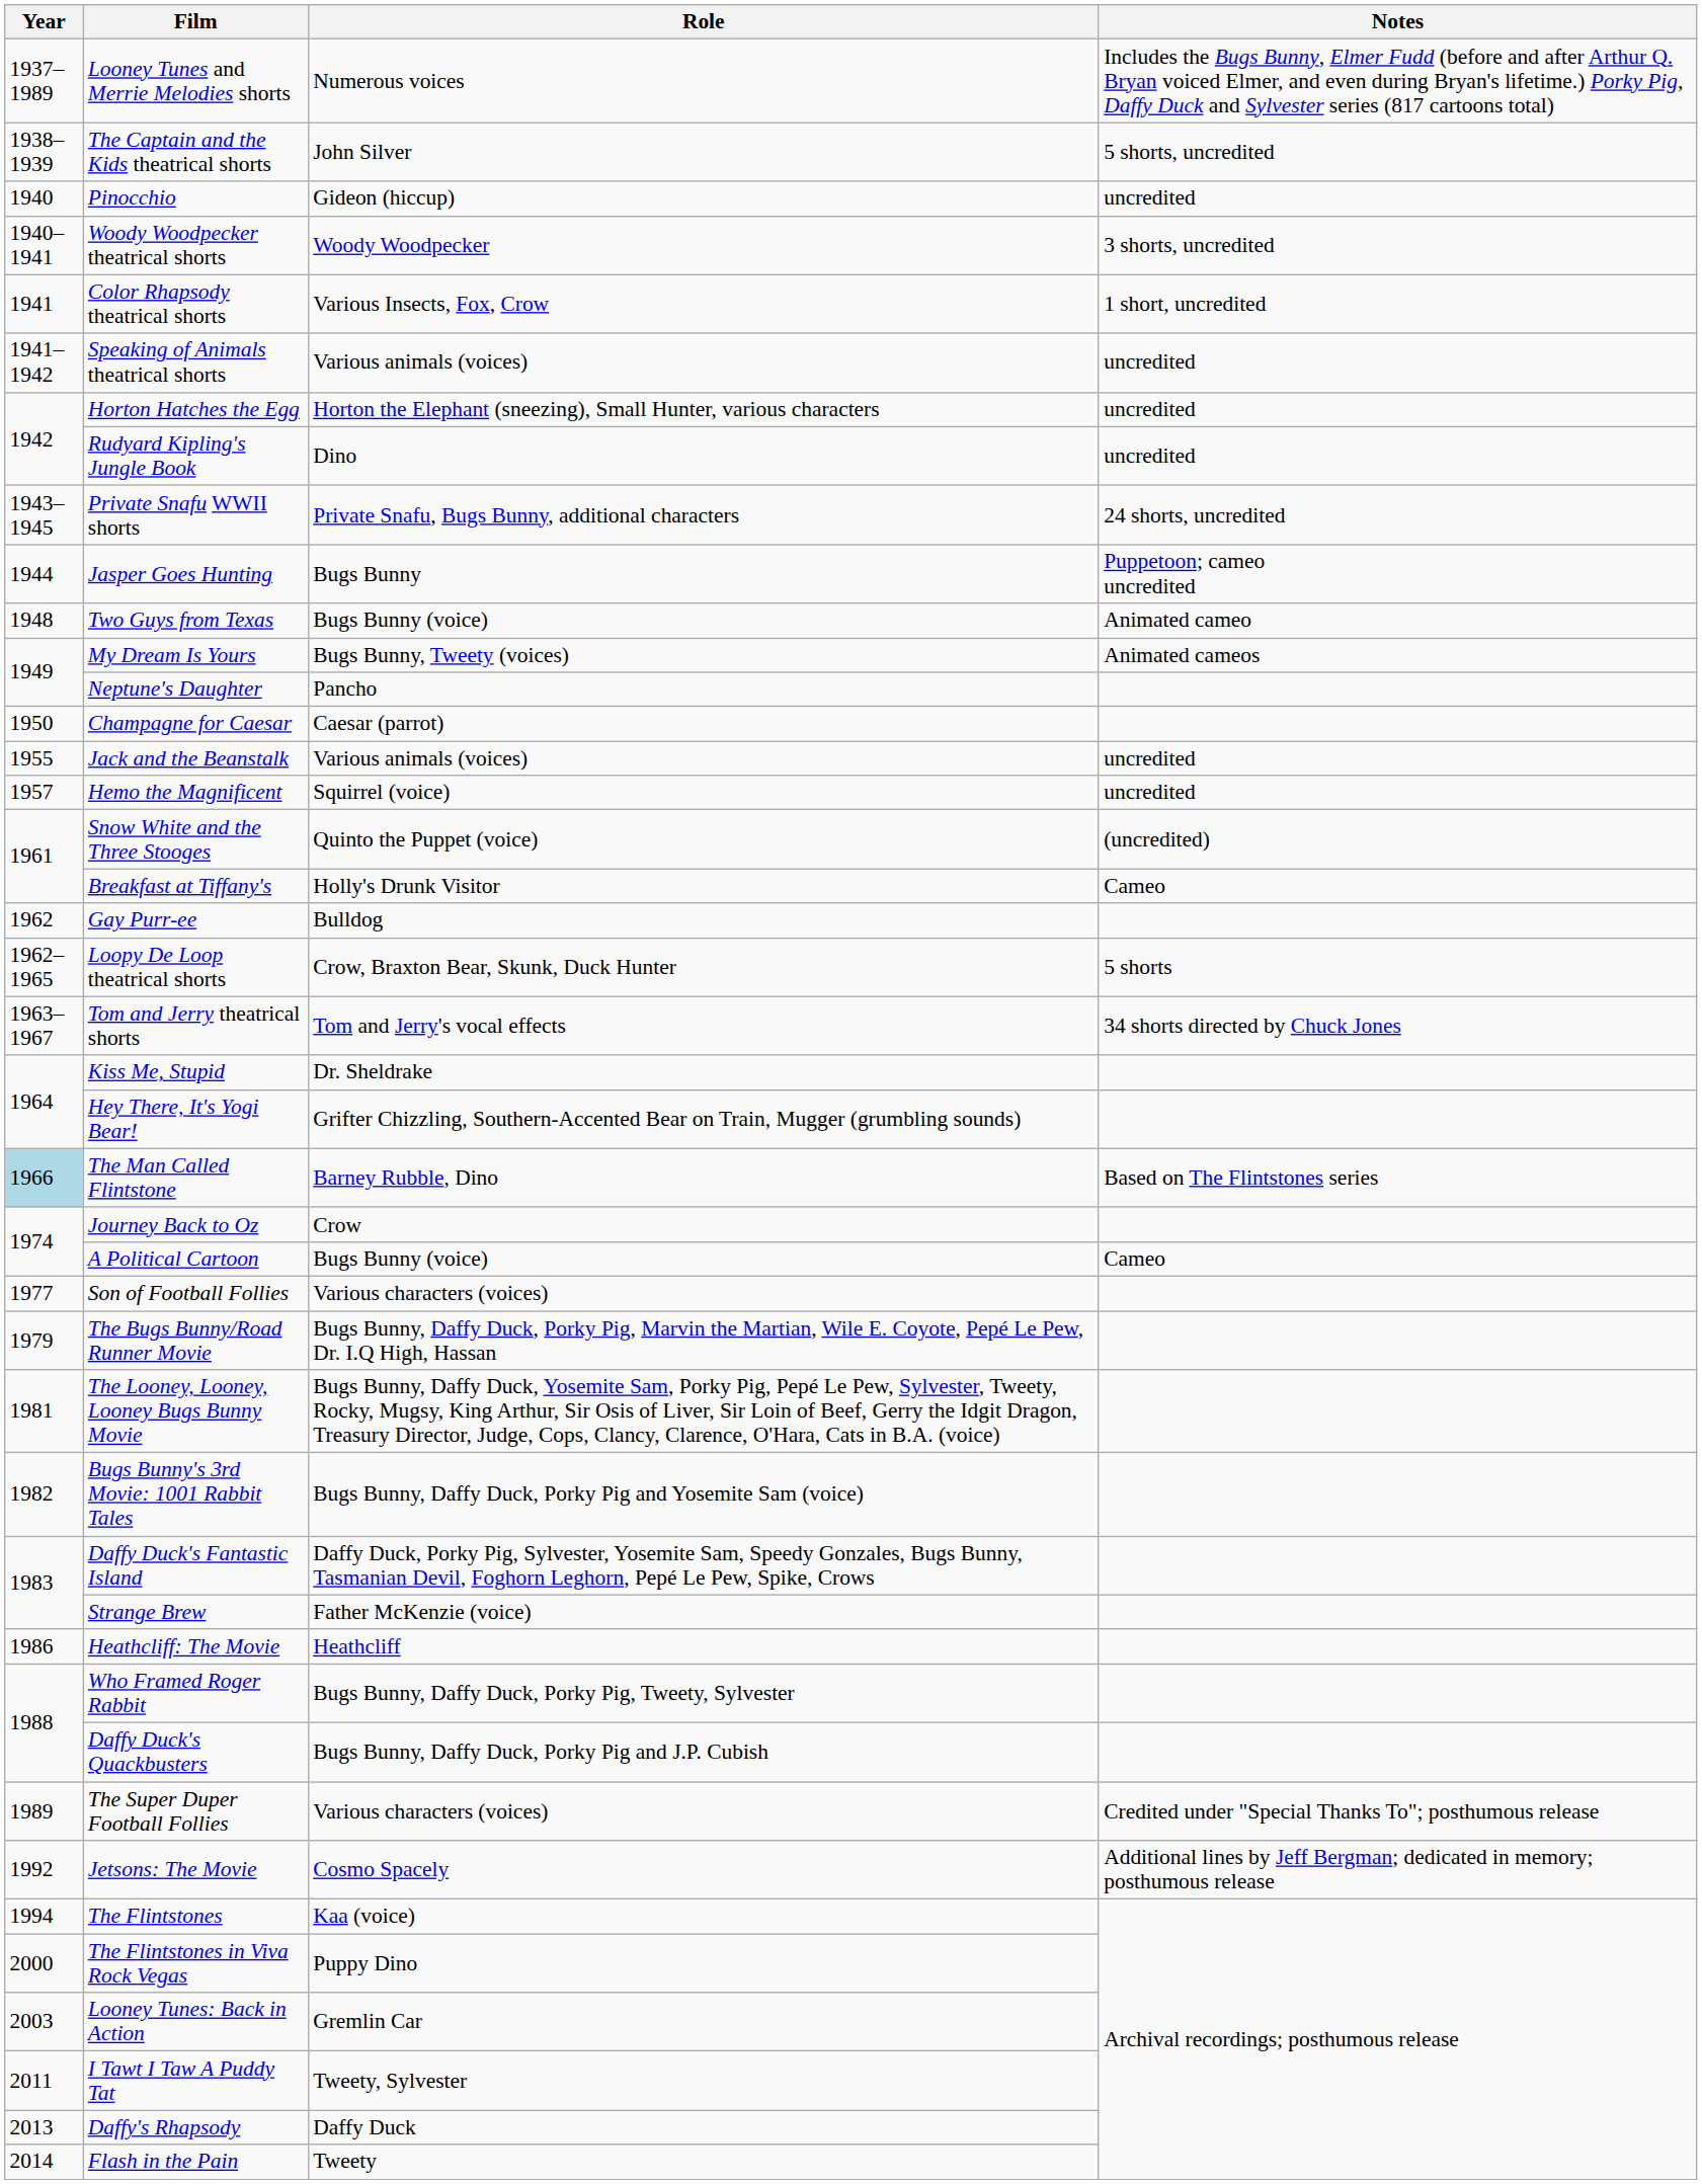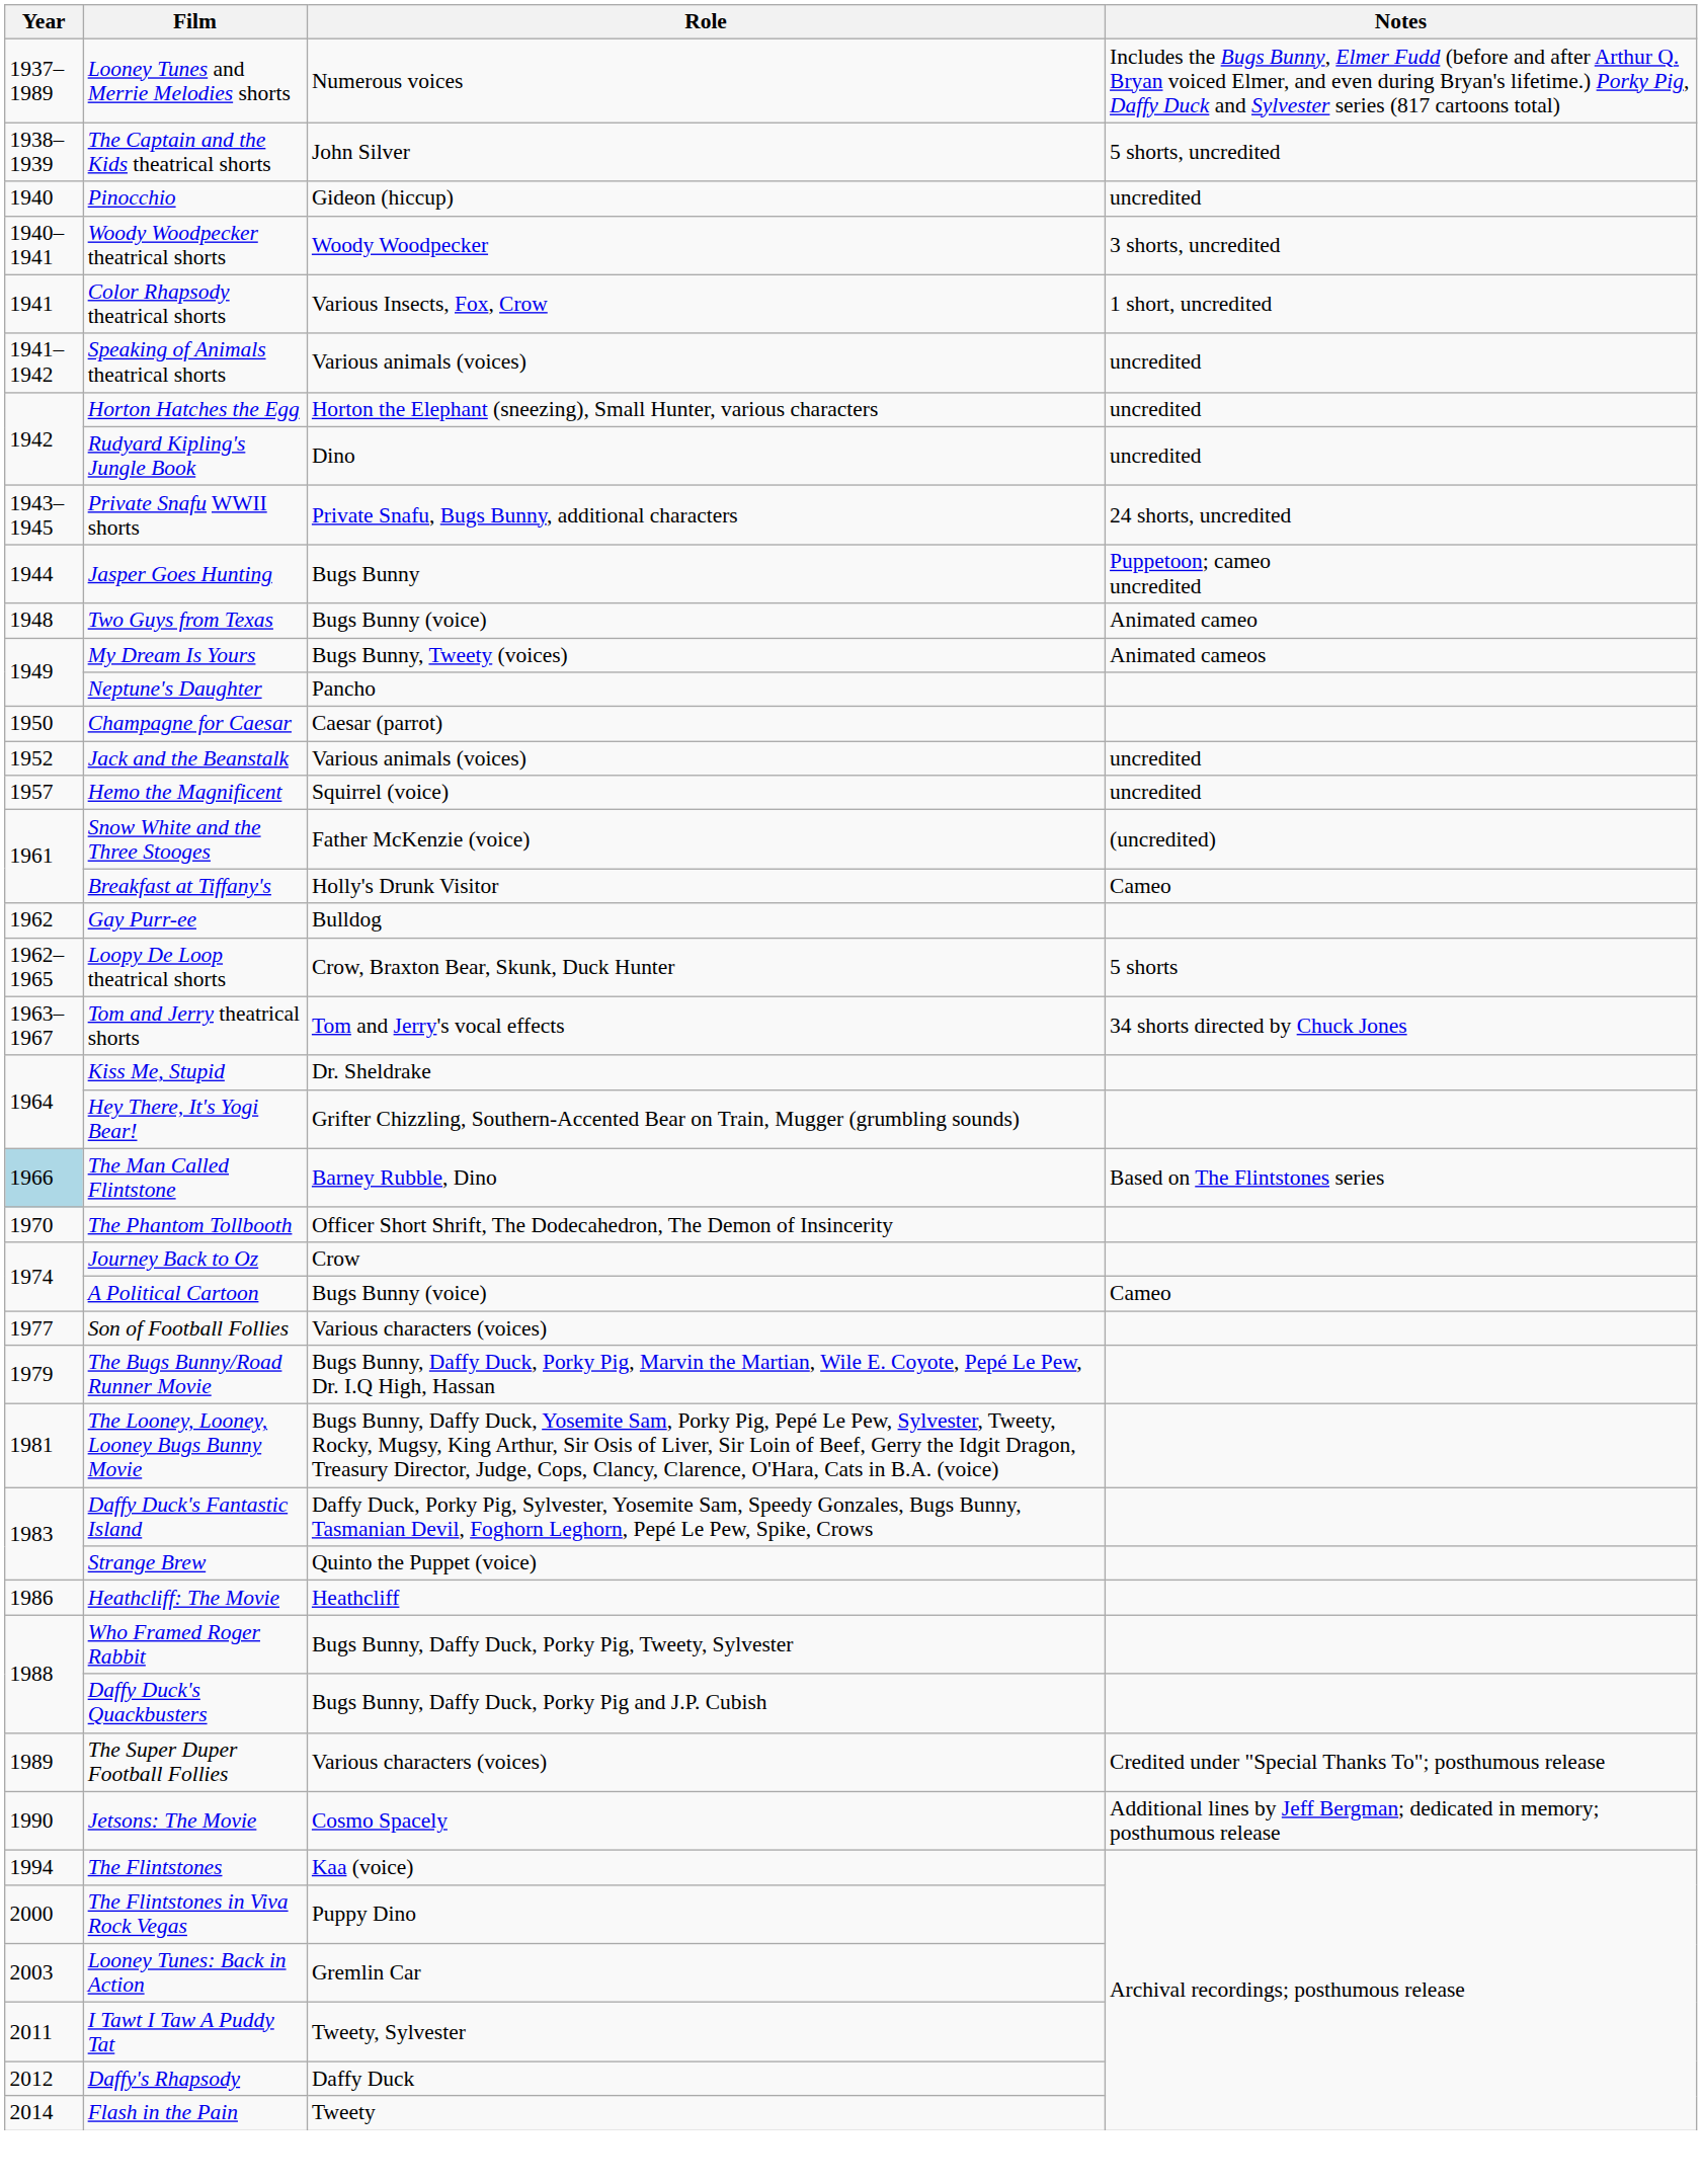Jack and the Beanstalk | Year: 1955 -> 1952
Snow White and the Three Stooges | Role: Quinto the Puppet (voice) -> Father McKenzie (voice)
+ row: 1970 | The Phantom Tollbooth | Officer Short Shrift, The Dodecahedron, The Demon of Insincerity
- row: 1982 | Bugs Bunny's 3rd Movie: 1001 Rabbit Tales | Bugs Bunny, Daffy Duck, Porky Pig and Yosemite Sam (voice)
Strange Brew | Role: Father McKenzie (voice) -> Quinto the Puppet (voice)
Jetsons: The Movie | Year: 1992 -> 1990
Daffy's Rhapsody | Year: 2013 -> 2012
